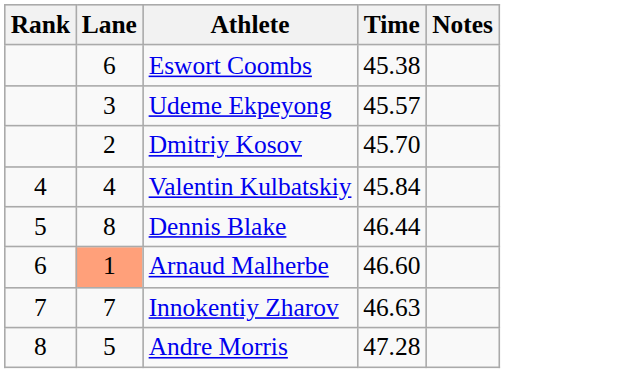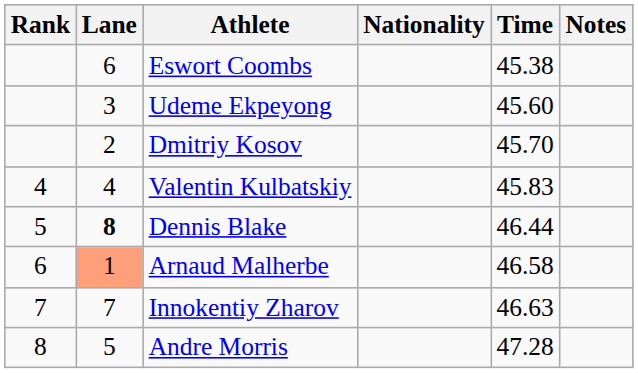+ column: Nationality
Udeme Ekpeyong | Time: 45.57 -> 45.60
Valentin Kulbatskiy | Time: 45.84 -> 45.83
Dennis Blake | Lane: normal -> bold
Arnaud Malherbe | Time: 46.60 -> 46.58
